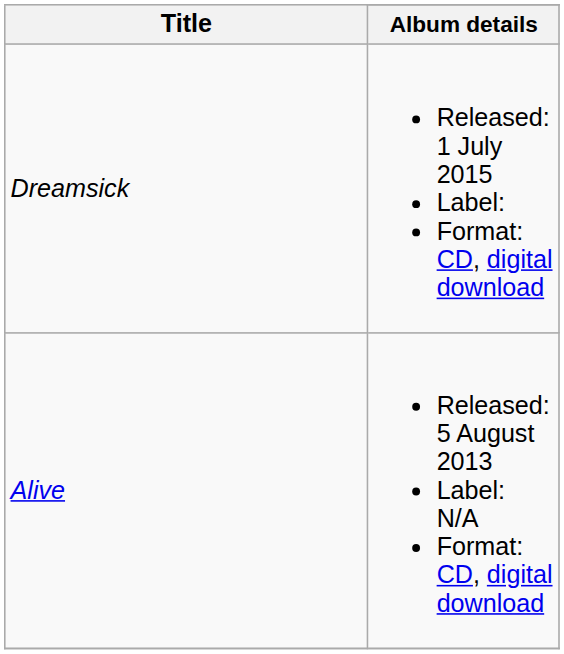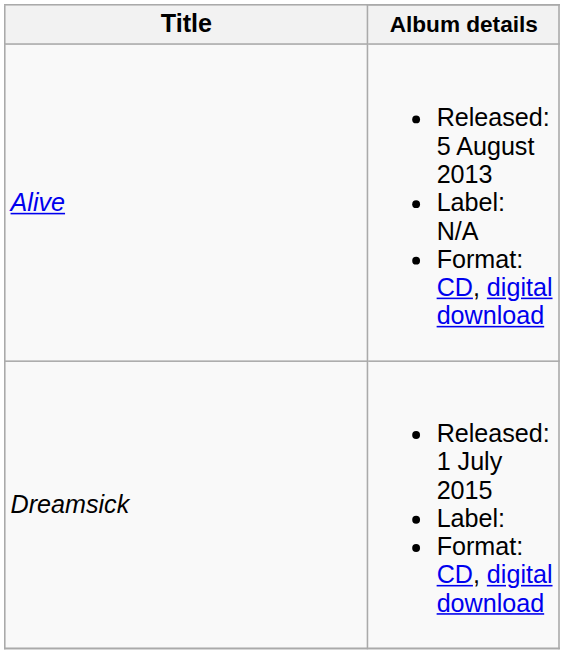rows swapped: Alive <-> Dreamsick
